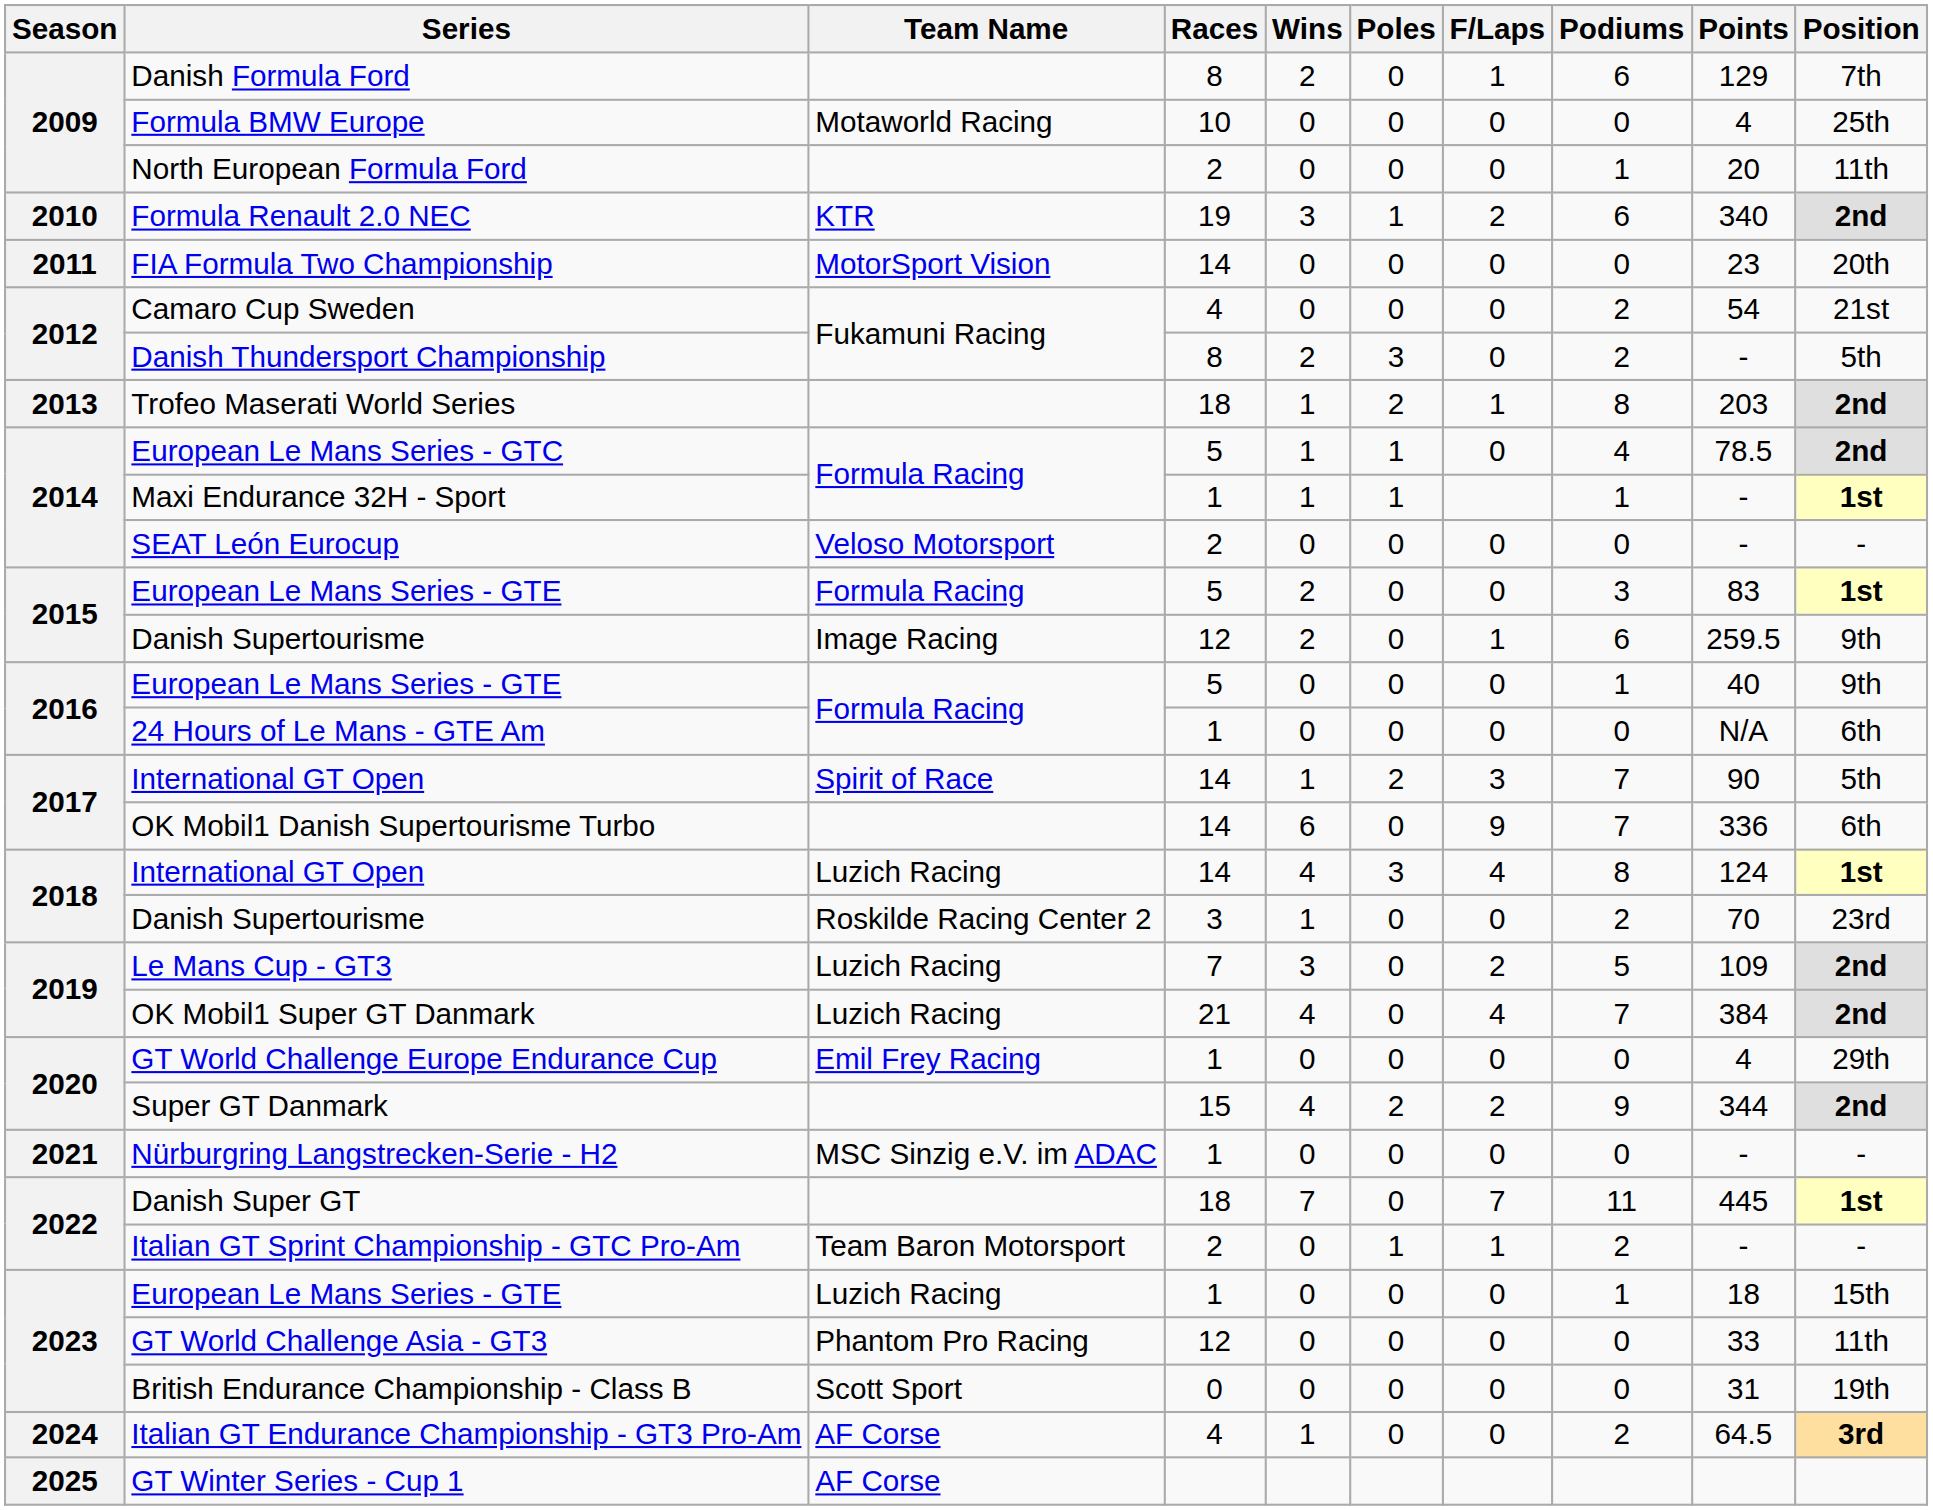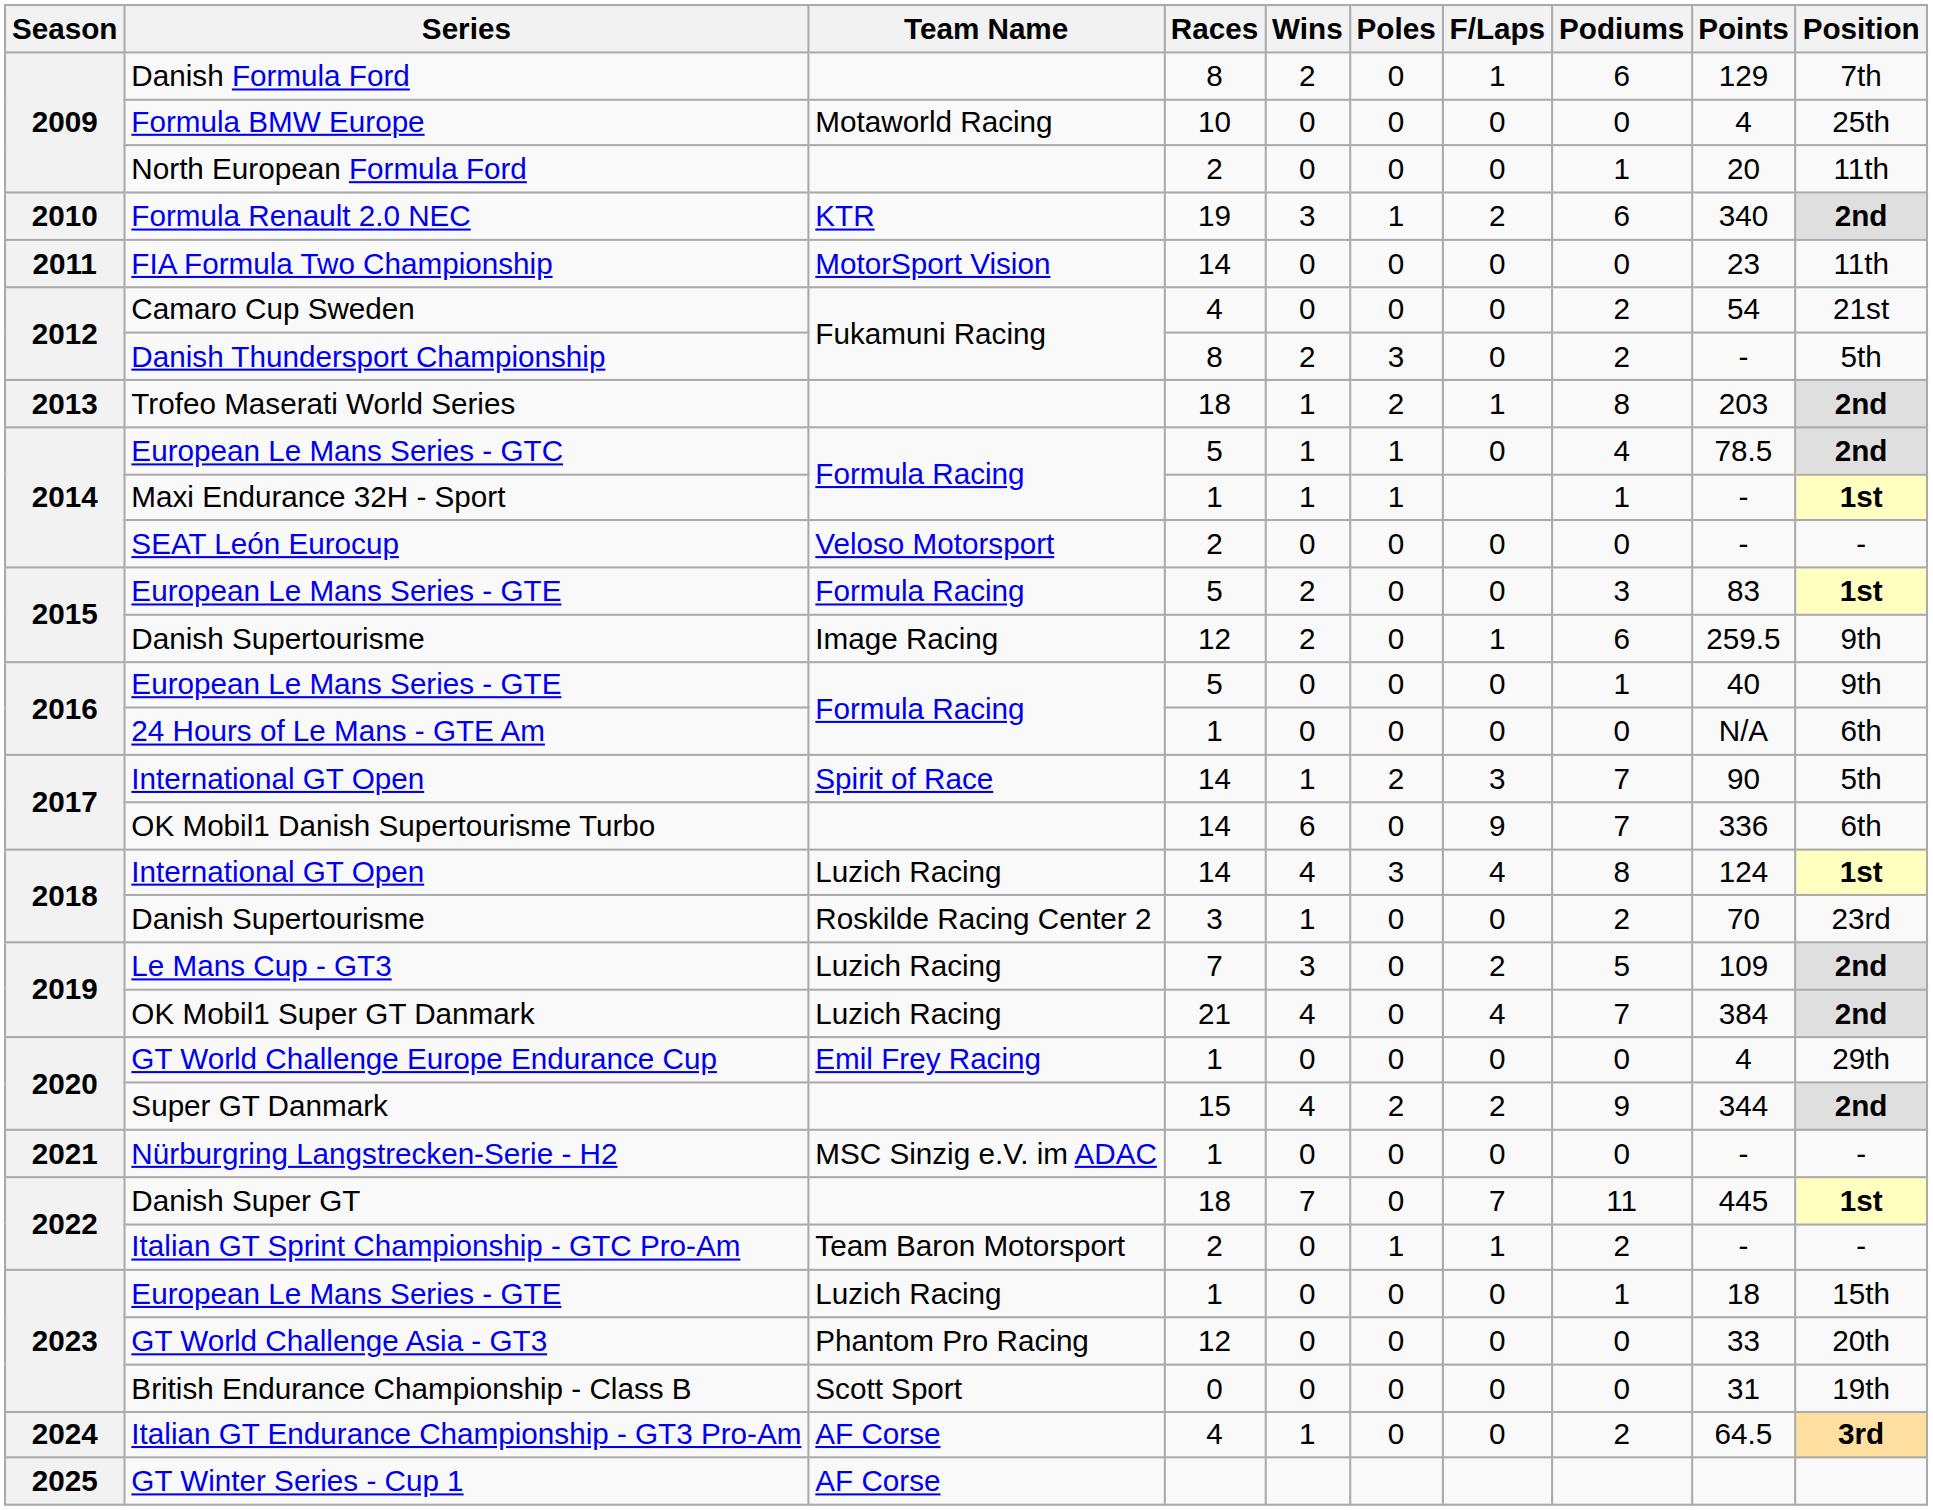FIA Formula Two Championship | Position: 20th -> 11th
GT World Challenge Asia - GT3 | Position: 11th -> 20th
